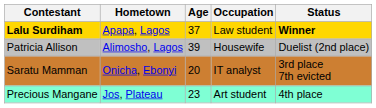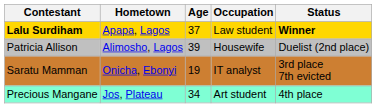Saratu Mamman | Age: 20 -> 19
Precious Mangane | Age: 23 -> 34
